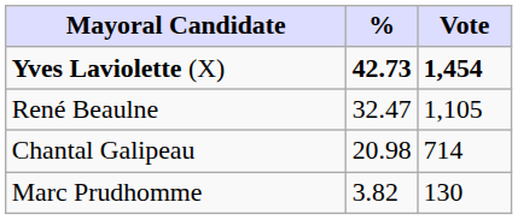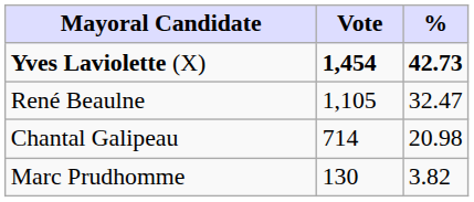columns swapped: Vote <-> %
